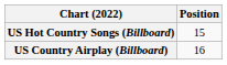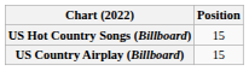US Country Airplay (Billboard) | Position: 16 -> 15
